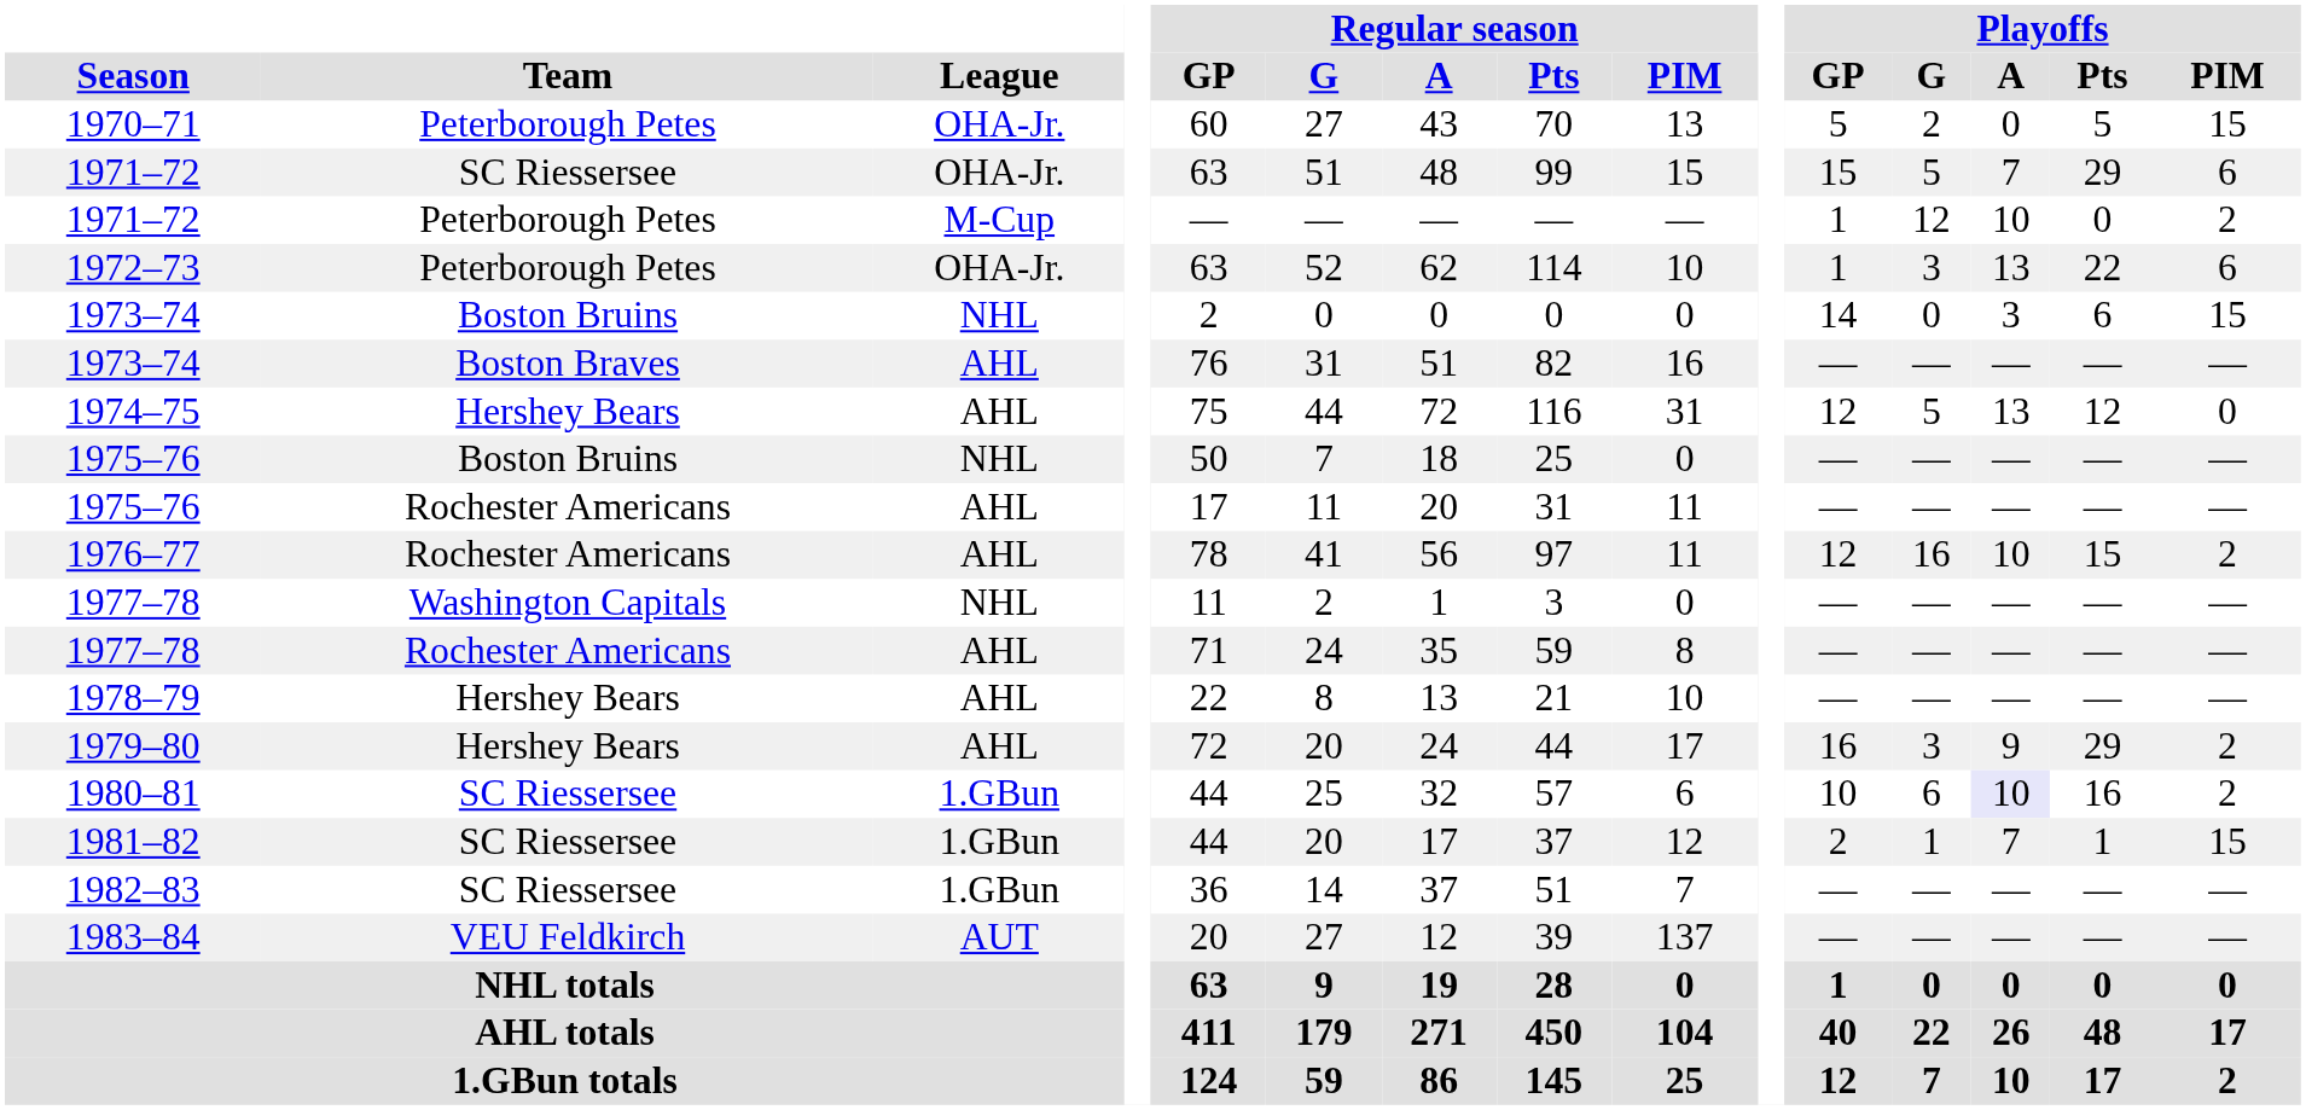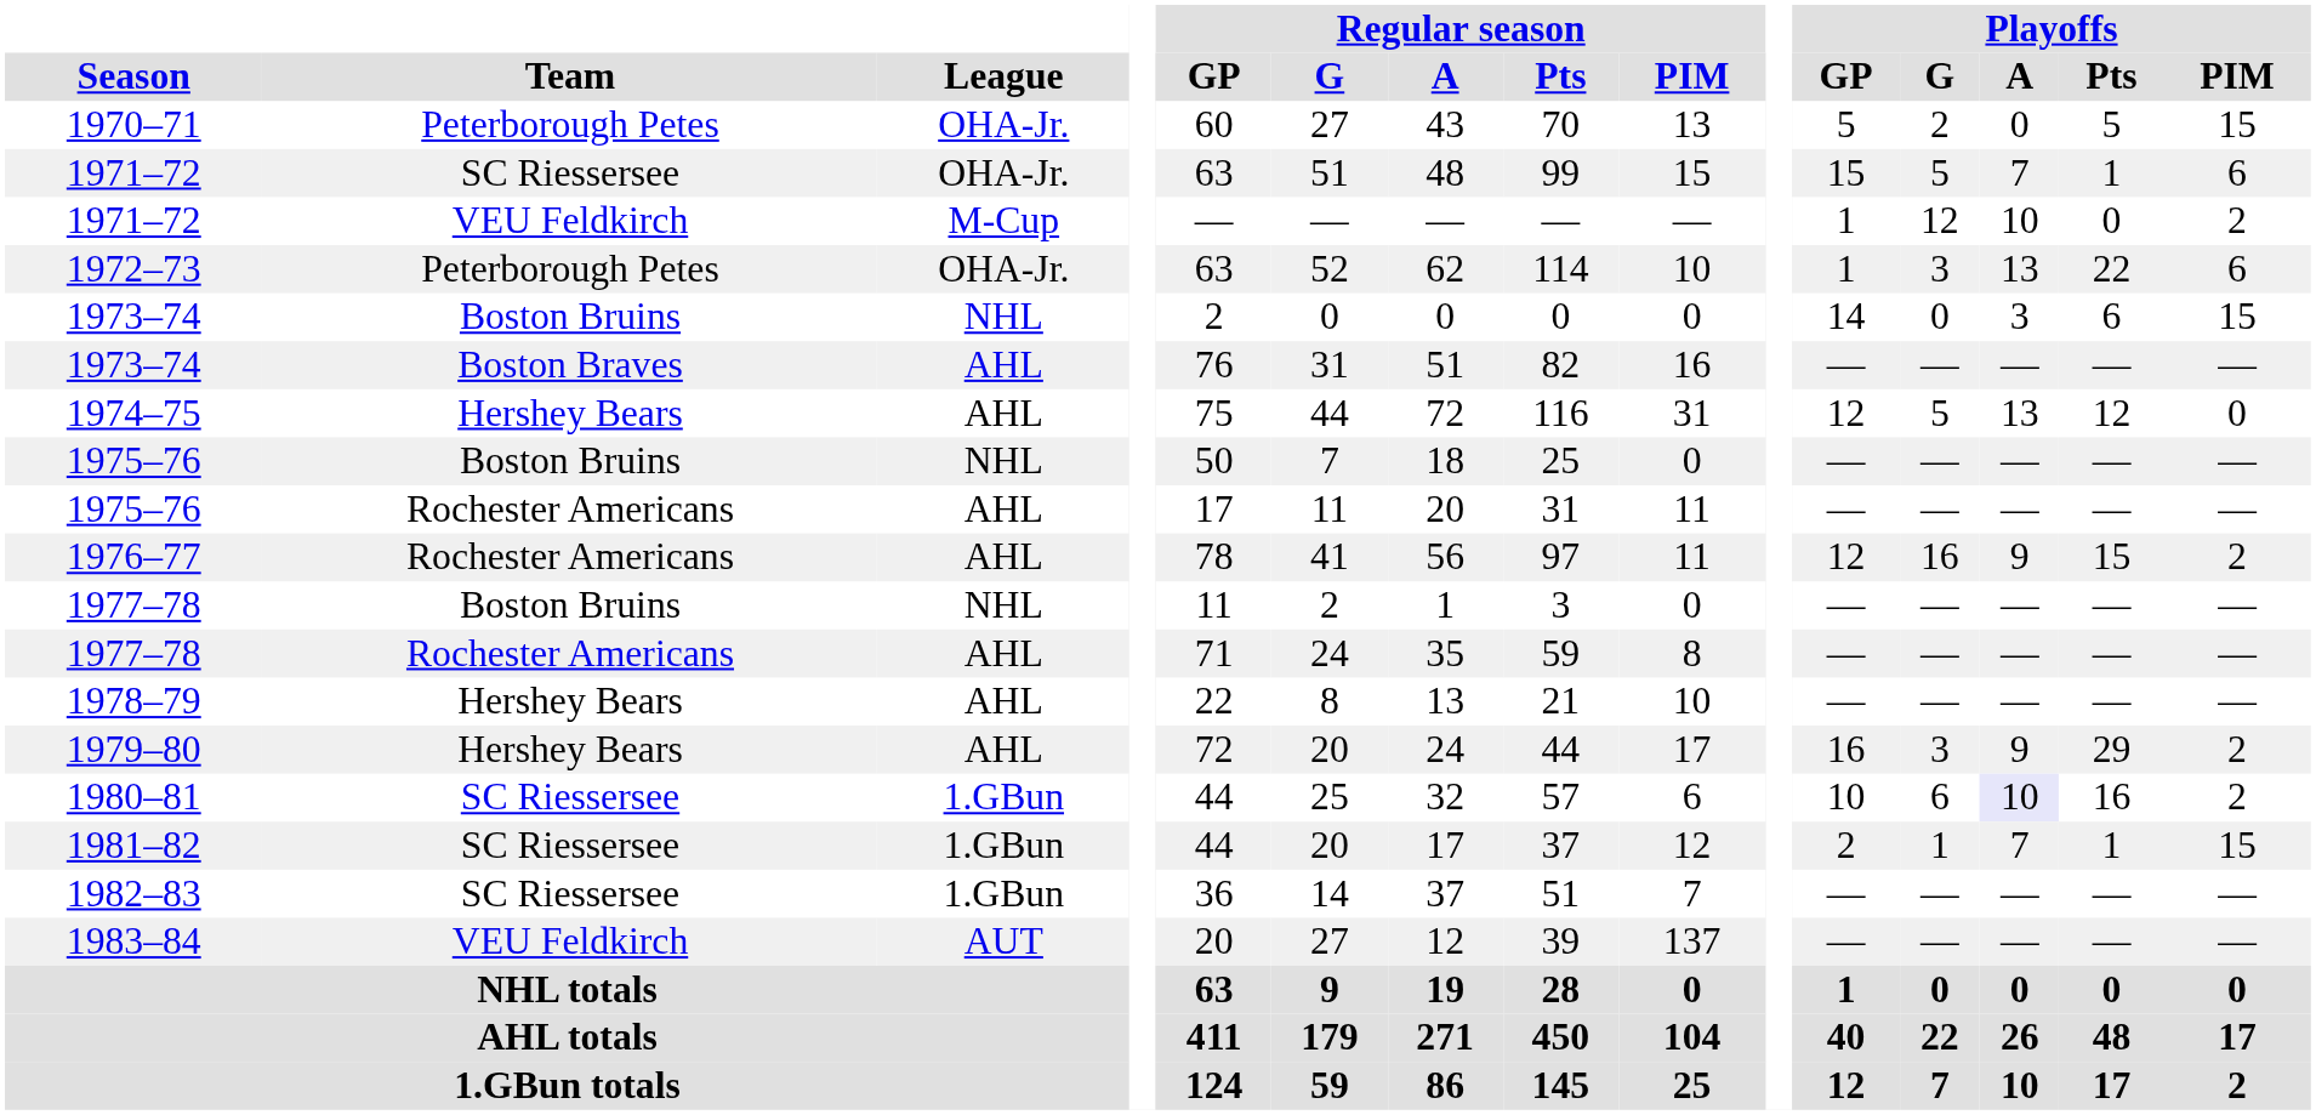1971–72 / OHA-Jr. | Playoffs / Pts: 29 -> 1
1971–72 / M-Cup | Team: Peterborough Petes -> VEU Feldkirch
1976–77 | Playoffs / A: 10 -> 9
1977–78 / NHL | Team: Washington Capitals -> Boston Bruins
